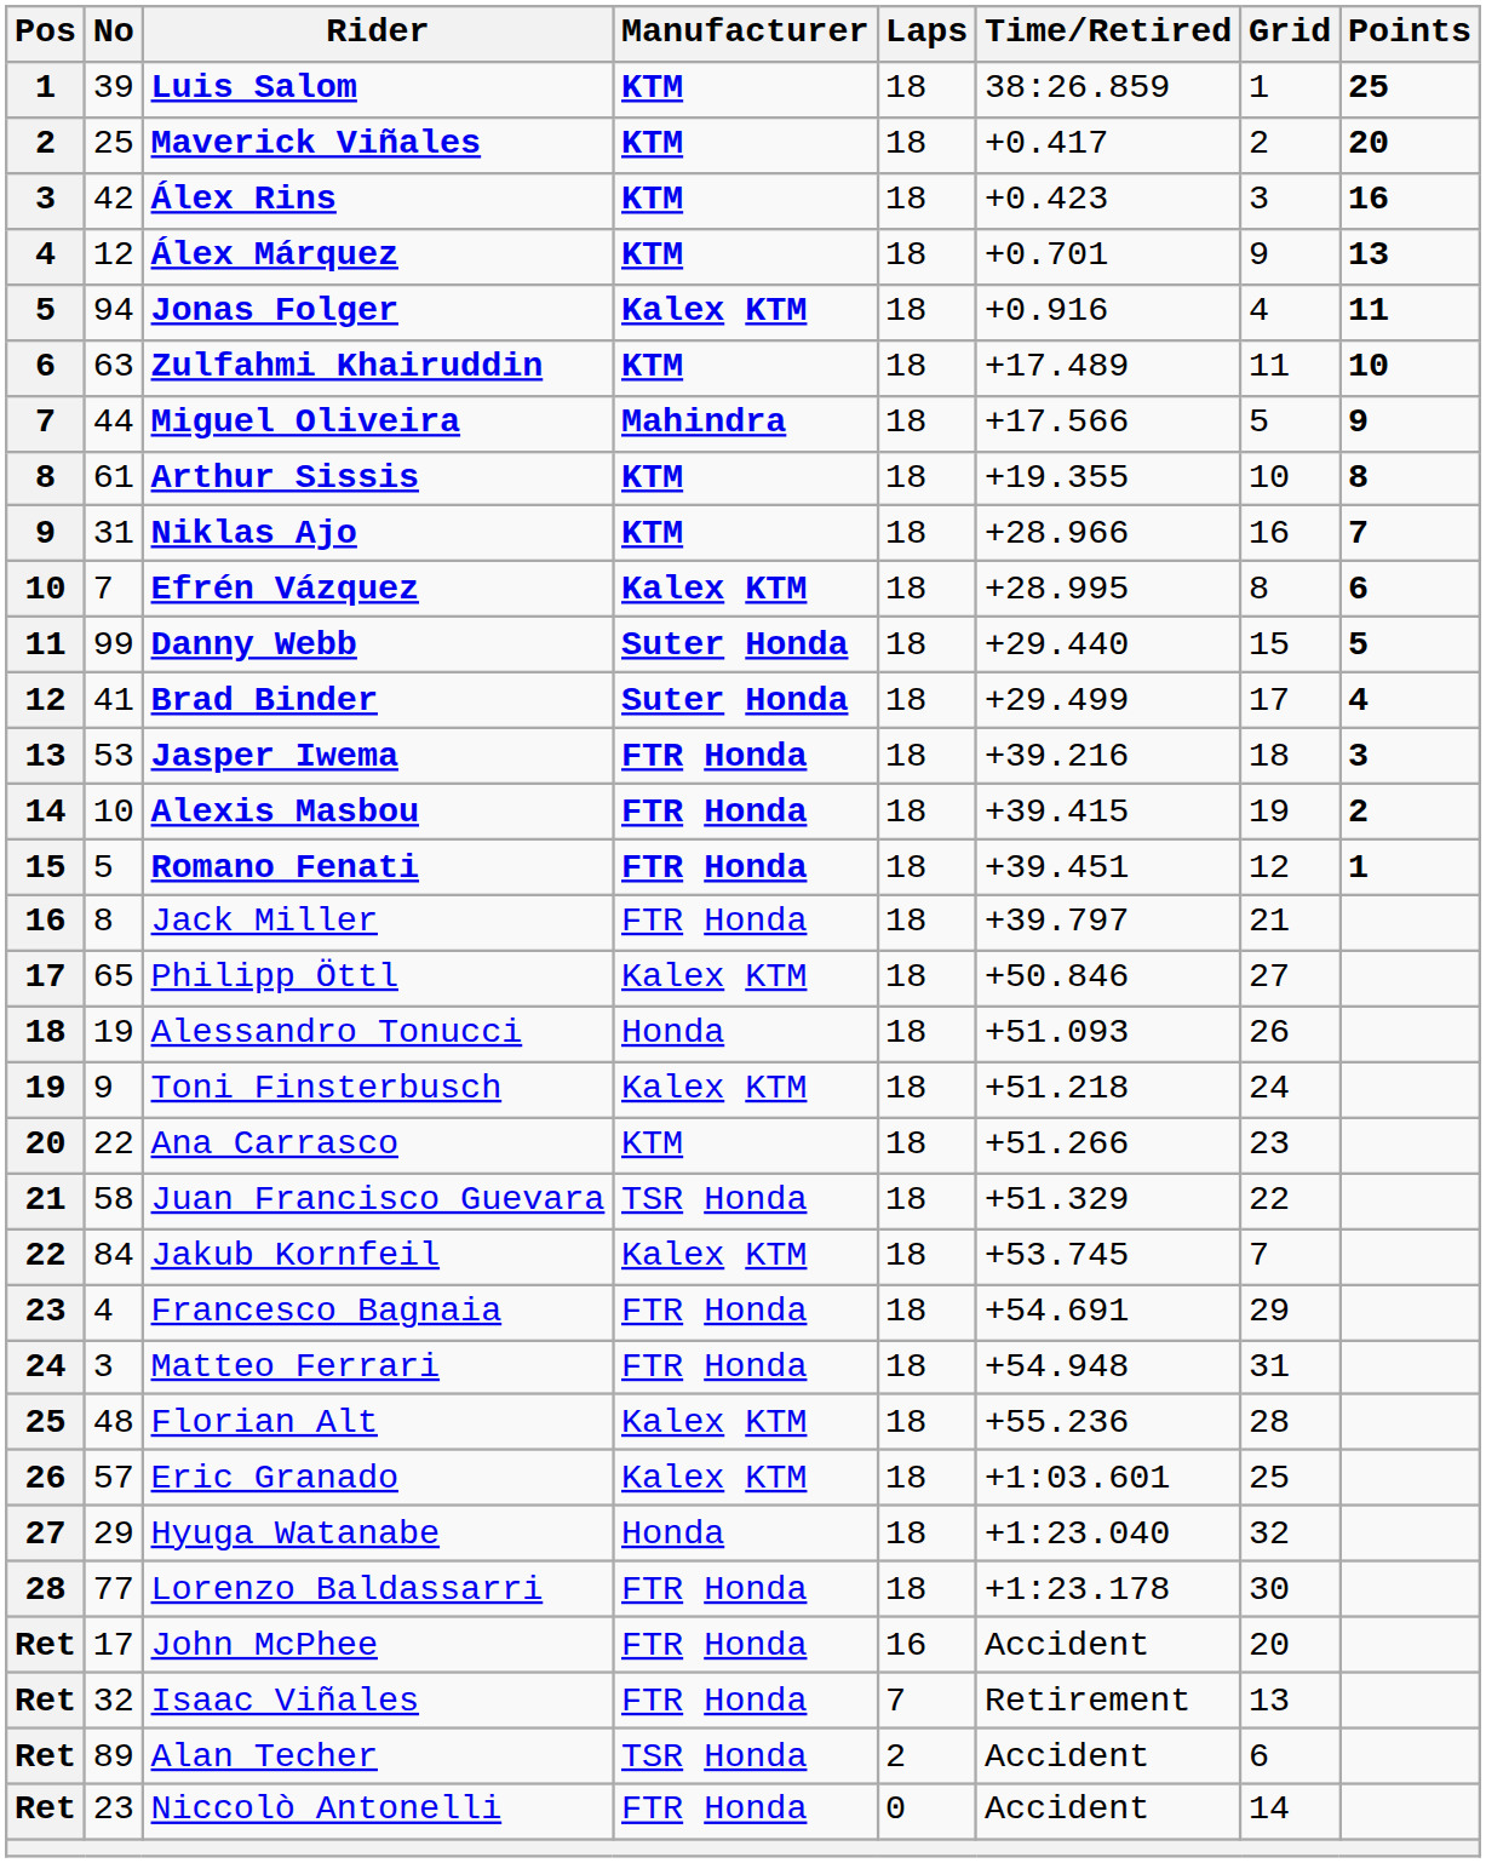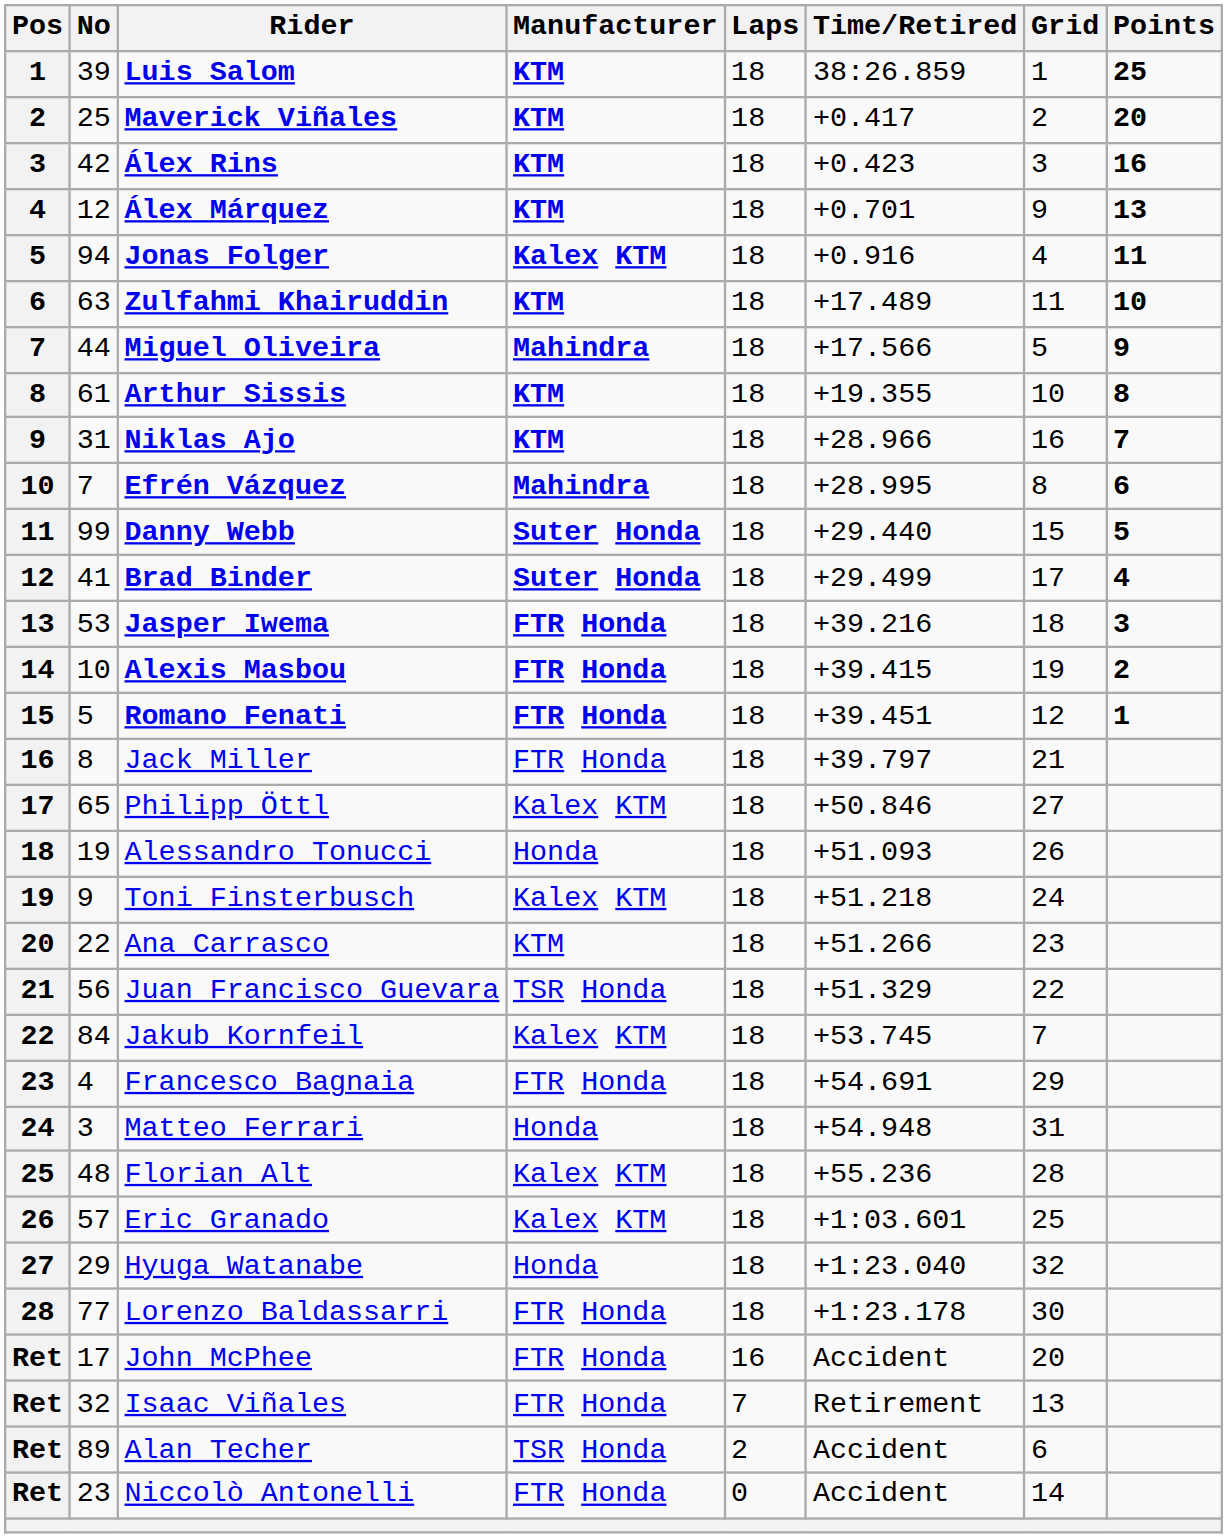Efrén Vázquez | Manufacturer: Kalex KTM -> Mahindra
Juan Francisco Guevara | No: 58 -> 56
Matteo Ferrari | Manufacturer: FTR Honda -> Honda
